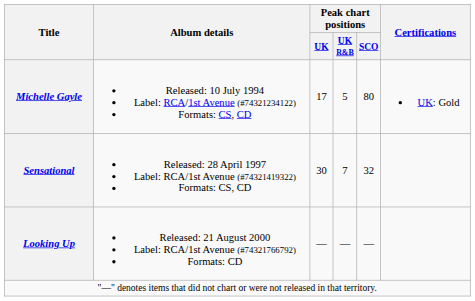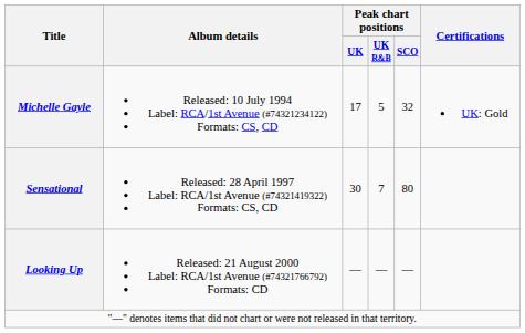Michelle Gayle | Peak chart positions / SCO: 80 -> 32
Sensational | Peak chart positions / SCO: 32 -> 80
